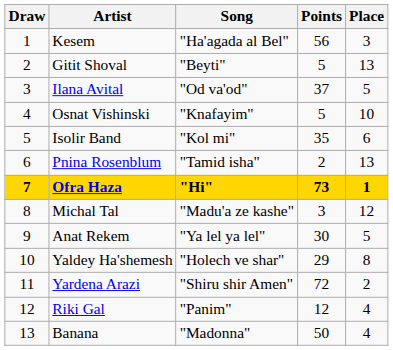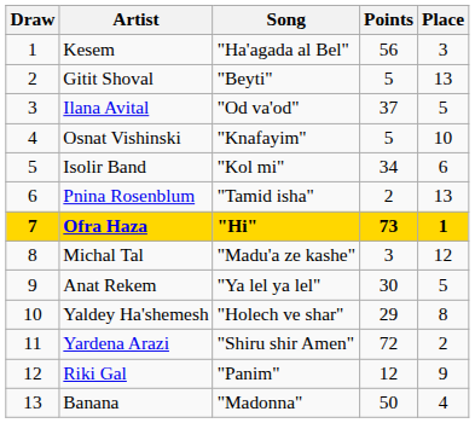Isolir Band | Points: 35 -> 34
Riki Gal | Place: 4 -> 9
